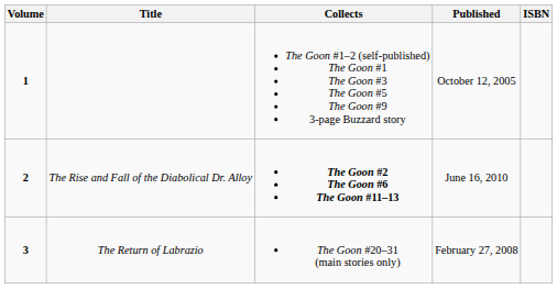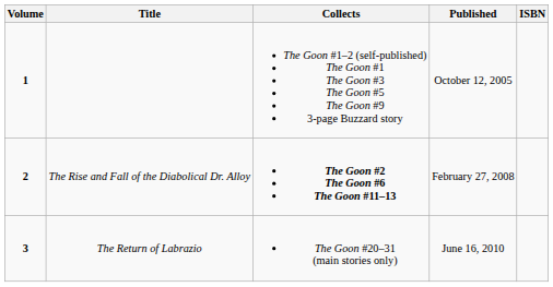The Rise and Fall of the Diabolical Dr. Alloy | Published: June 16, 2010 -> February 27, 2008
The Return of Labrazio | Published: February 27, 2008 -> June 16, 2010
